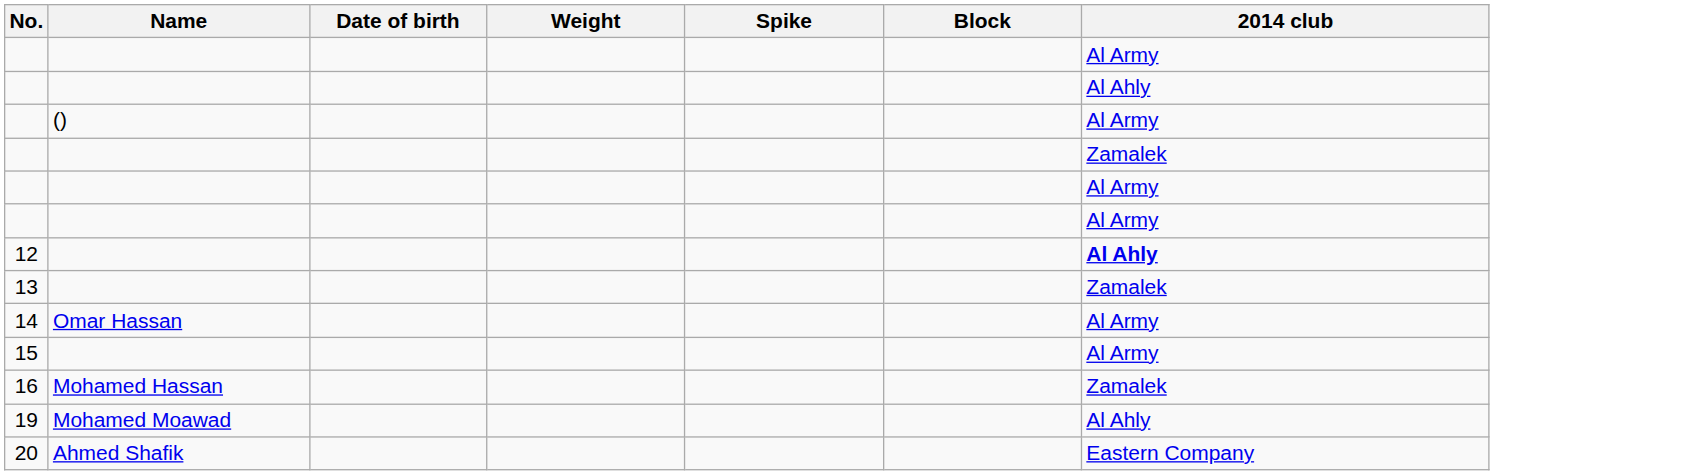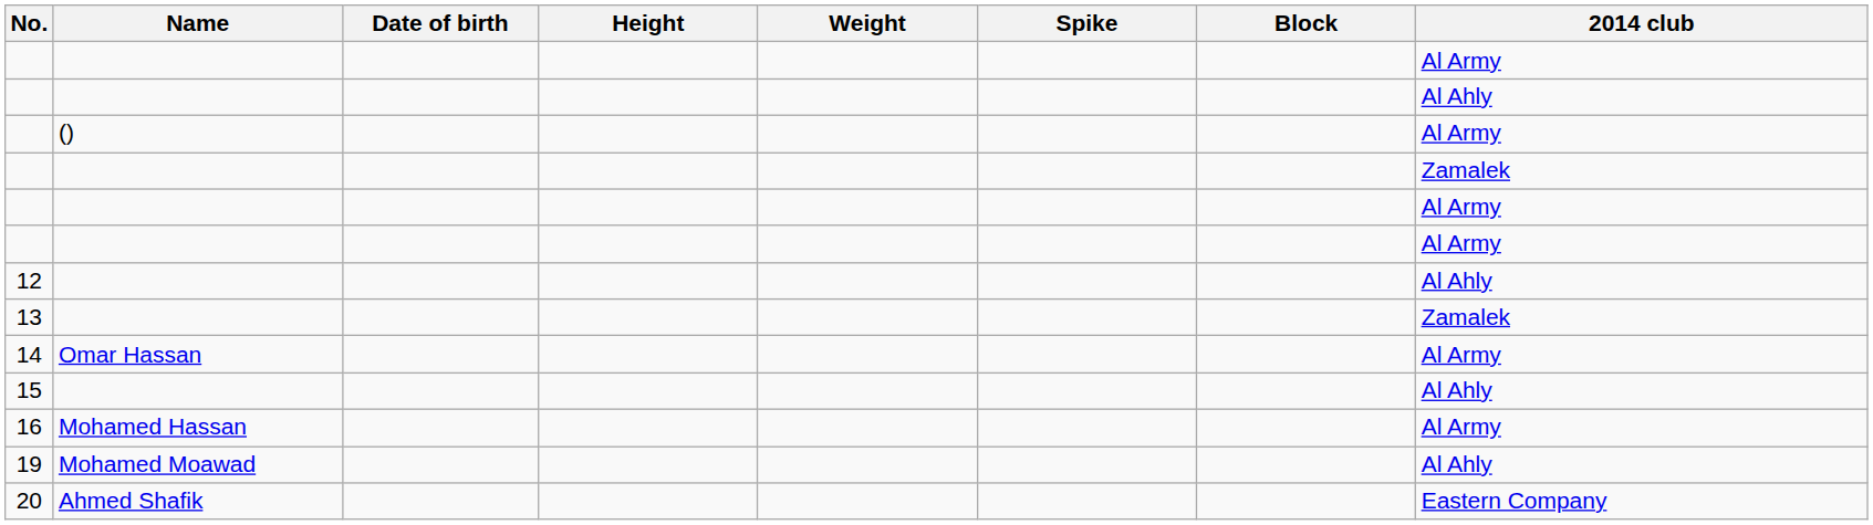+ column: Height
12 | 2014 club: bold -> normal
15 | 2014 club: Al Army -> Al Ahly
16 | 2014 club: Zamalek -> Al Army
